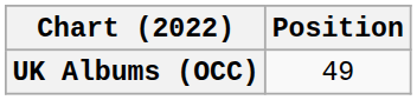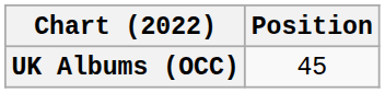UK Albums (OCC) | Position: 49 -> 45
